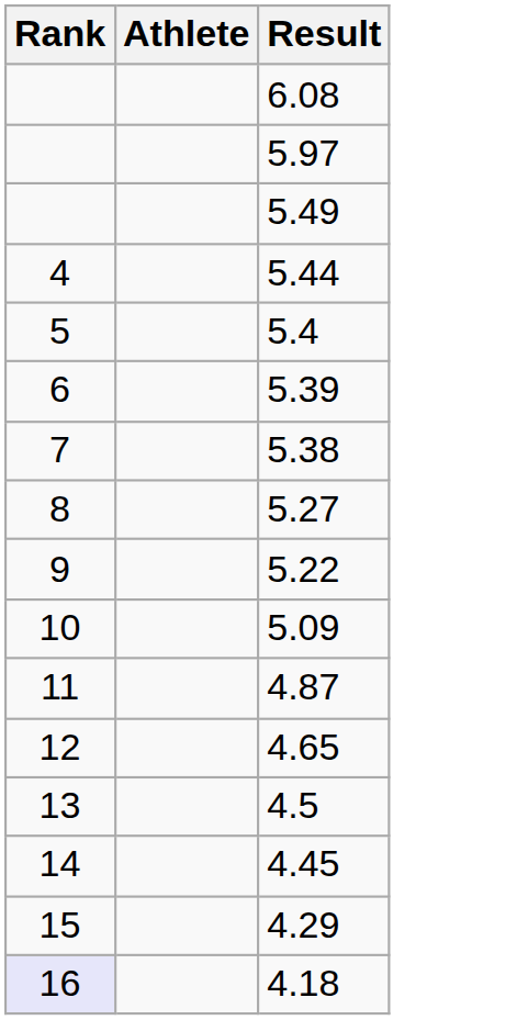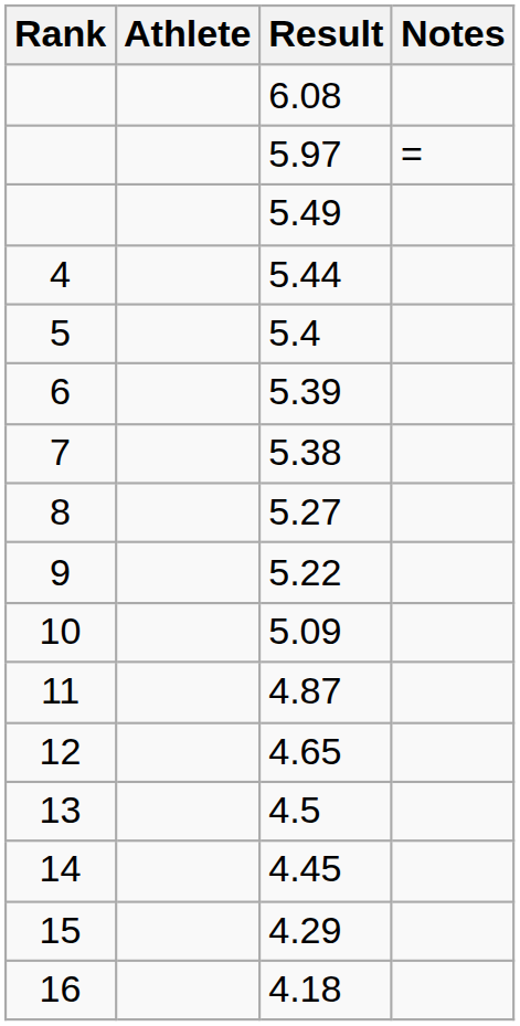+ column: Notes | =
4.18 | Rank: lavender background -> no background
